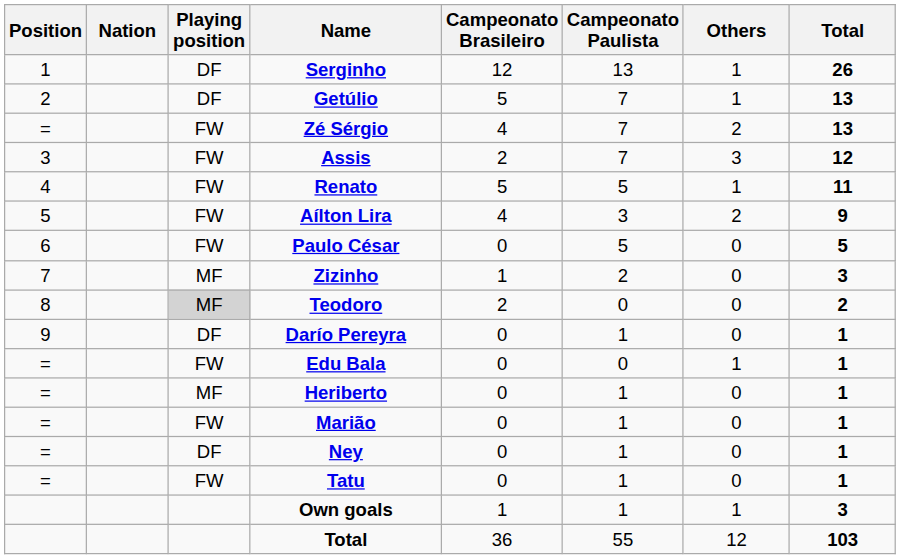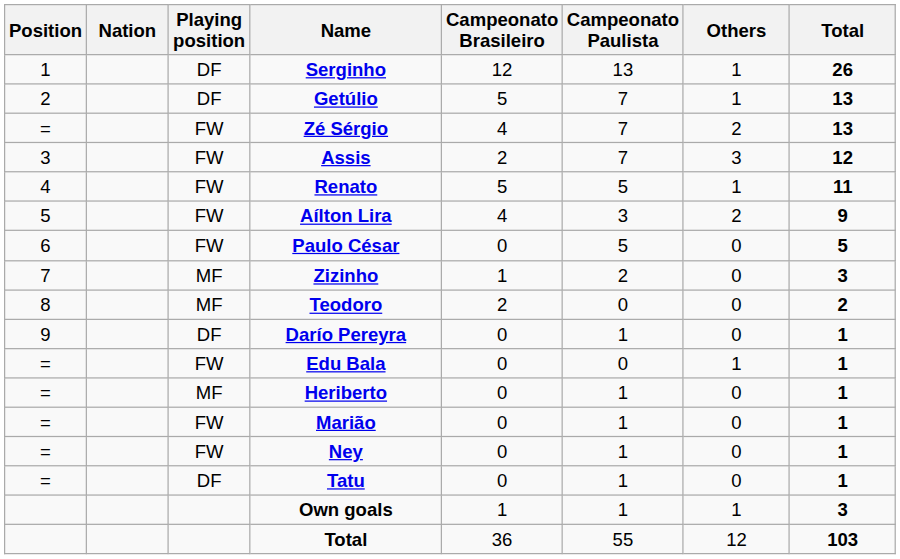Teodoro | Playing position: lightgrey background -> no background
Ney | Playing position: DF -> FW
Tatu | Playing position: FW -> DF
